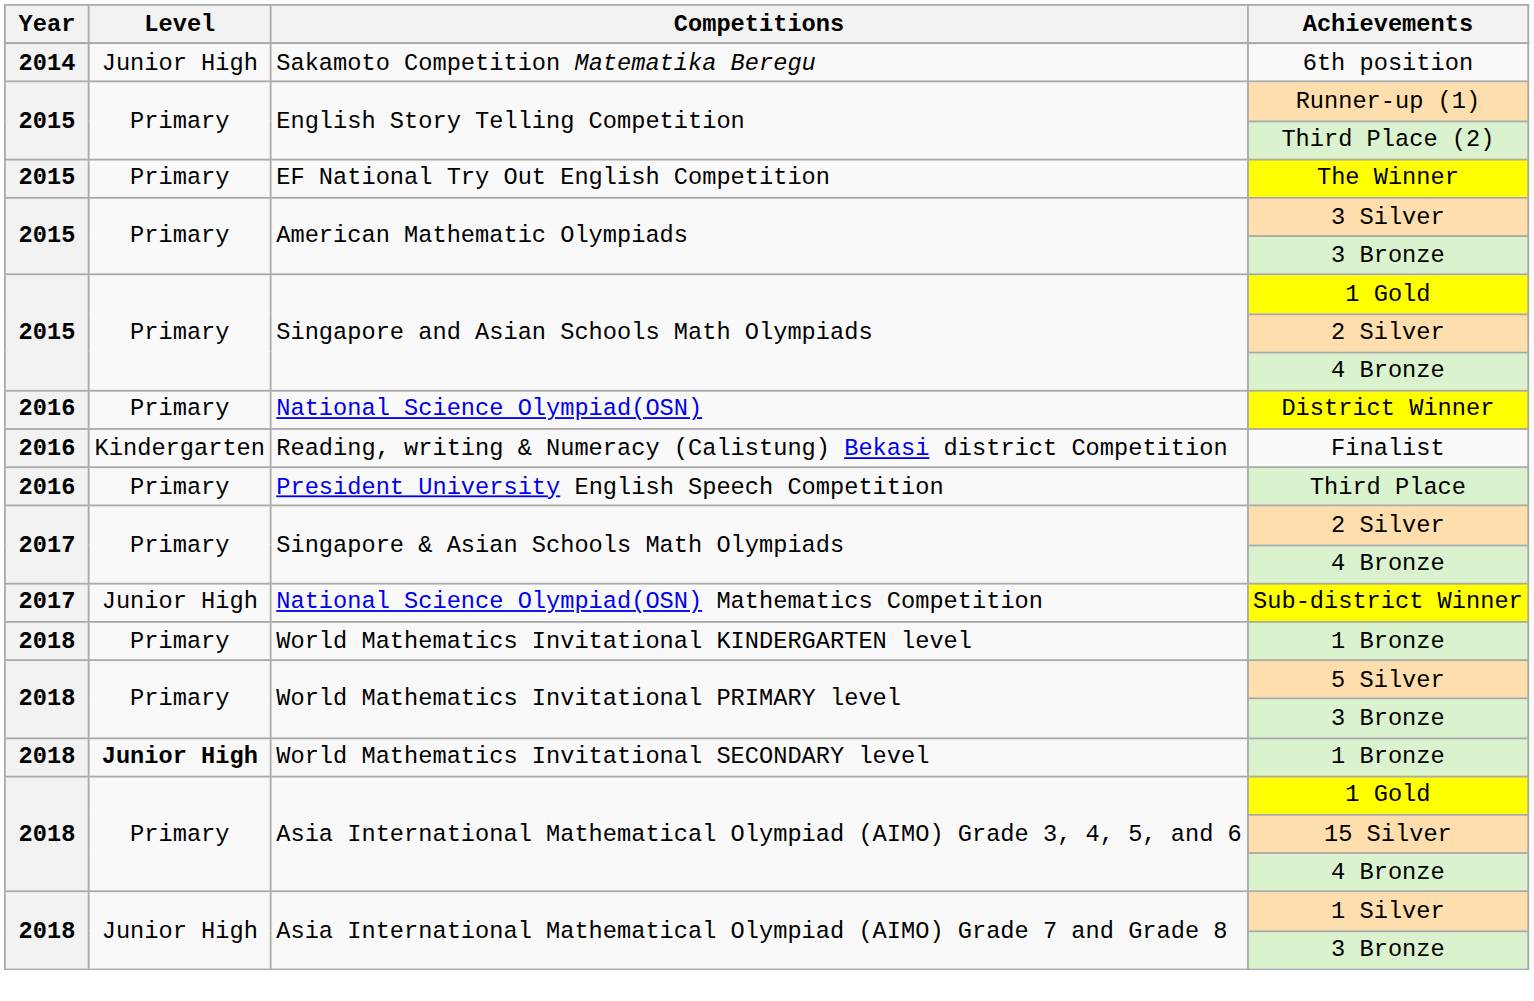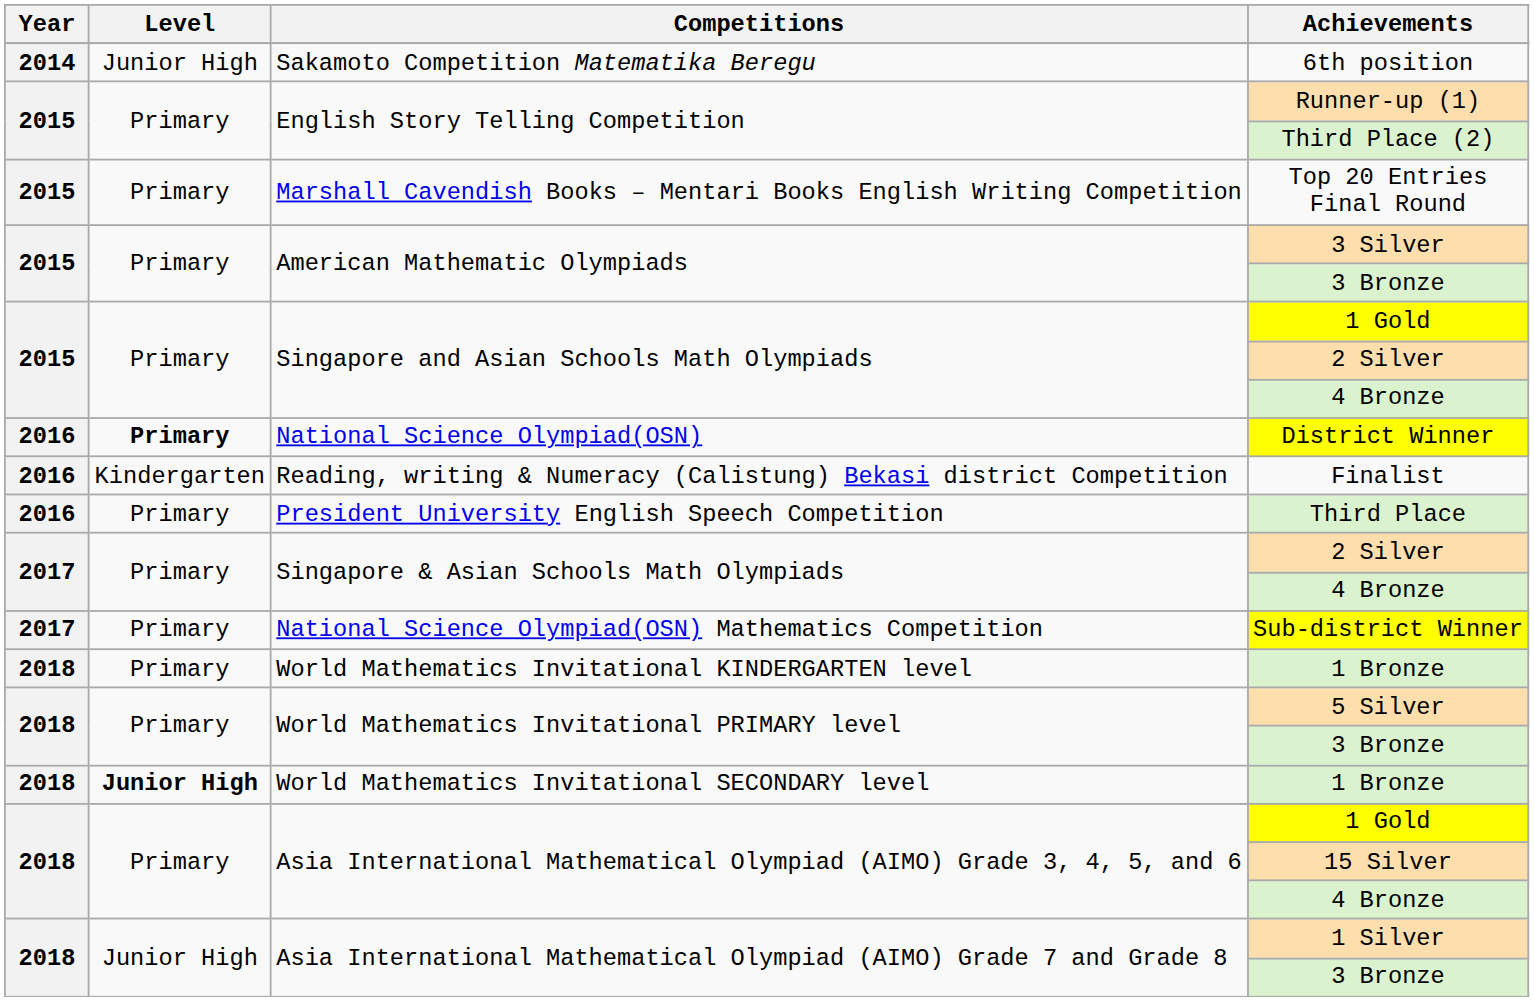+ row: 2015 | Primary | Marshall Cavendish Books – Mentari Books English Writing Competition | Top 20 Entries Final Round
- row: 2015 | Primary | EF National Try Out English Competition | The Winner
District Winner | Level: normal -> bold
Sub-district Winner | Level: Junior High -> Primary
